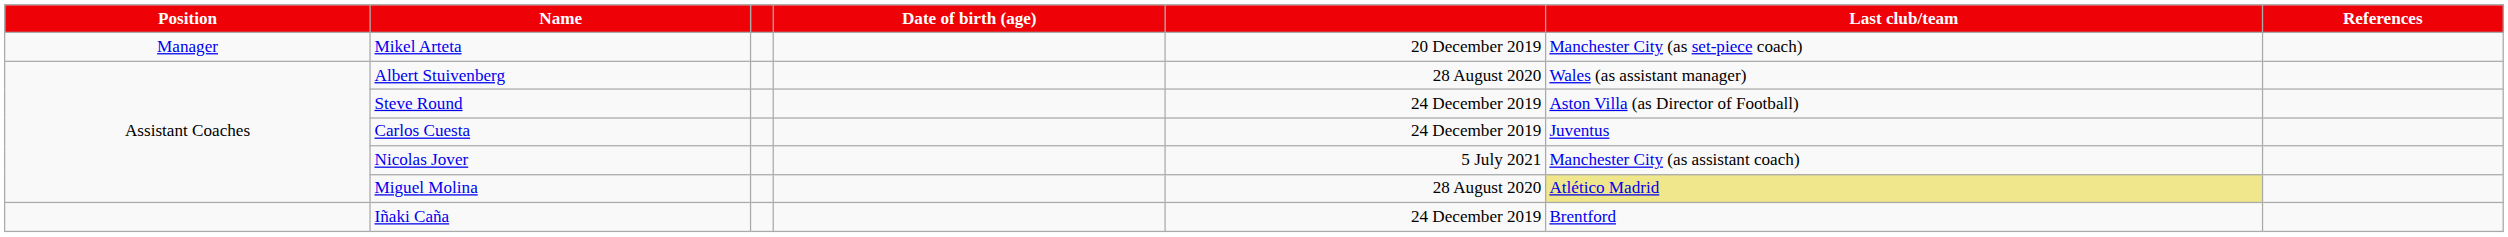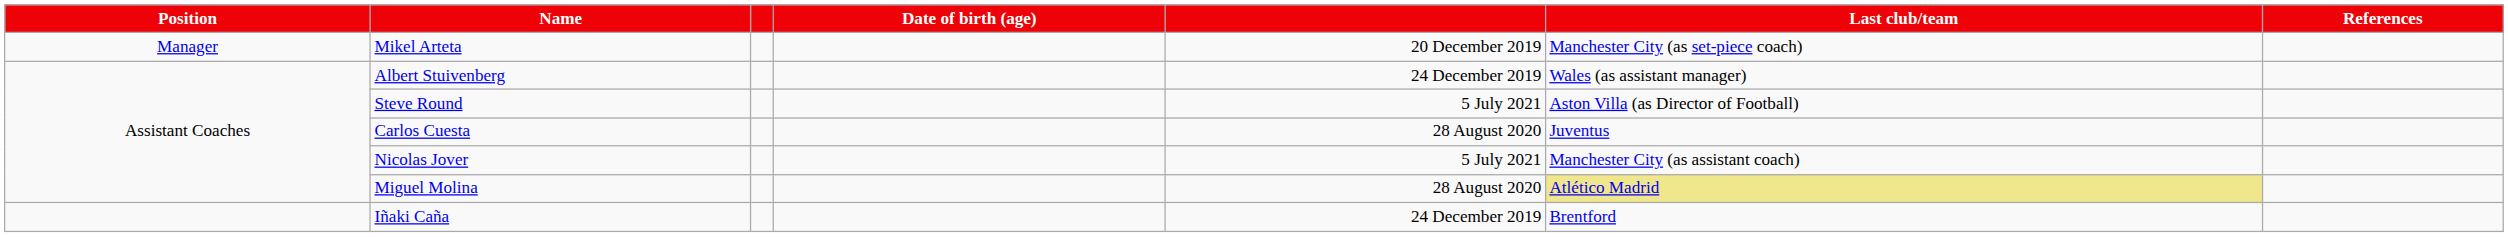Albert Stuivenberg | column 5: 28 August 2020 -> 24 December 2019
Steve Round | column 5: 24 December 2019 -> 5 July 2021
Carlos Cuesta | column 5: 24 December 2019 -> 28 August 2020
